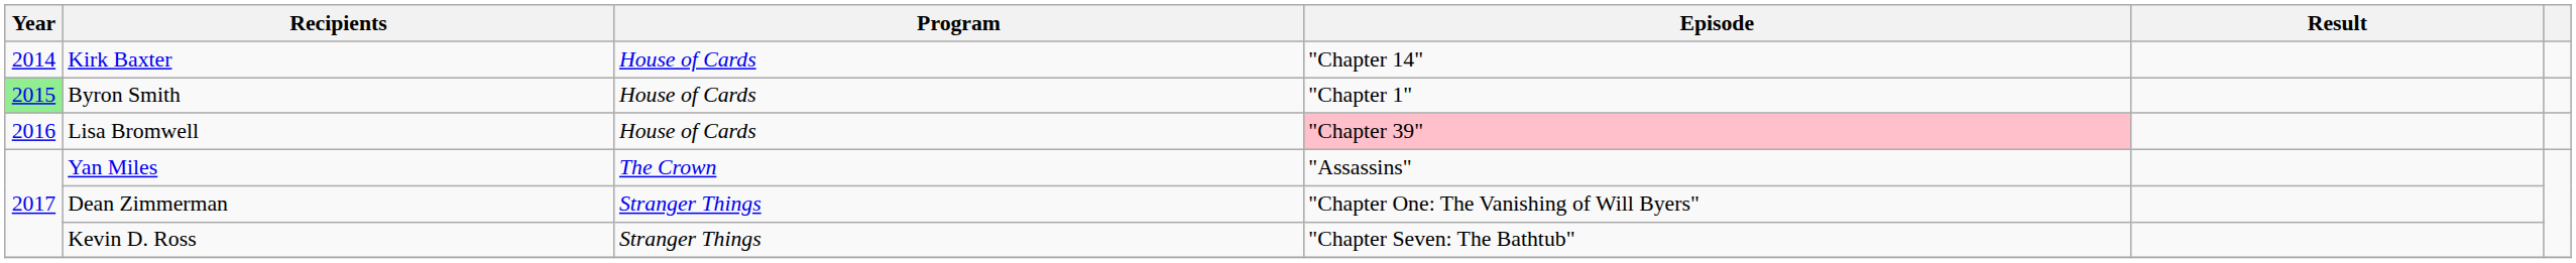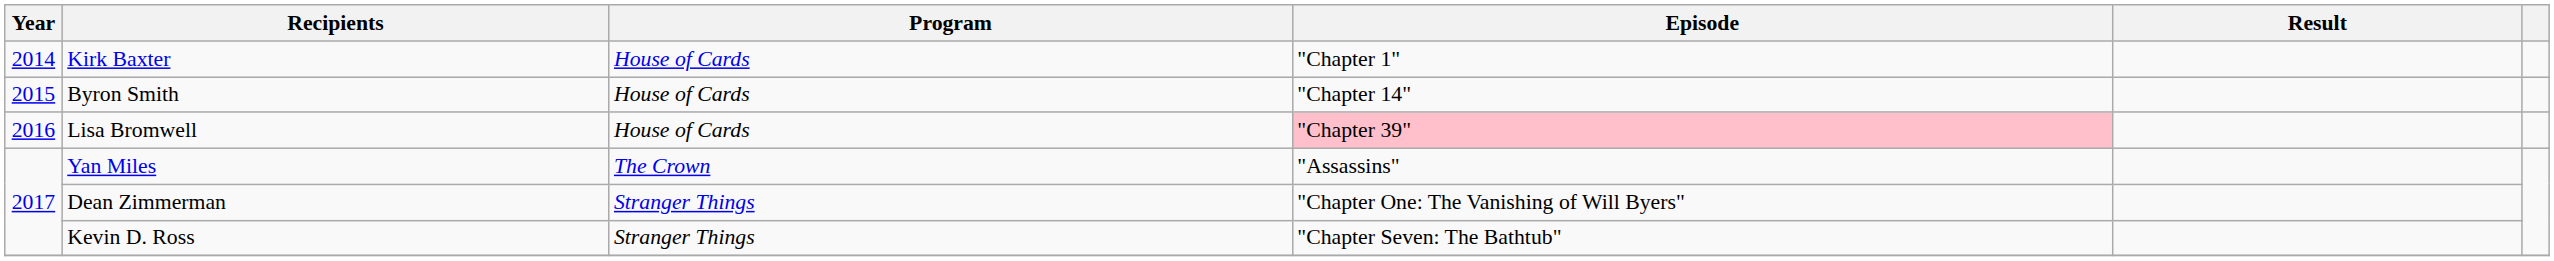Kirk Baxter | Episode: "Chapter 14" -> "Chapter 1"
Byron Smith | Year: lightgreen background -> no background
Byron Smith | Episode: "Chapter 1" -> "Chapter 14"
